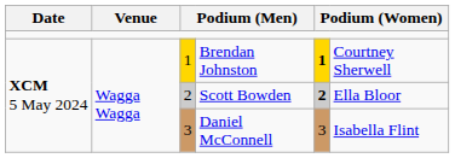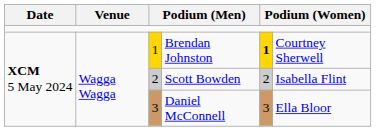Scott Bowden | column 5: bold -> normal
Scott Bowden | column 6: Ella Bloor -> Isabella Flint
Daniel McConnell | column 6: Isabella Flint -> Ella Bloor
